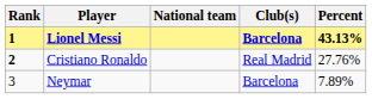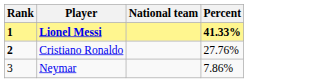- column: Club(s) | Barcelona | Real Madrid | Barcelona
Lionel Messi | Percent: 43.13% -> 41.33%
Neymar | Percent: 7.89% -> 7.86%
